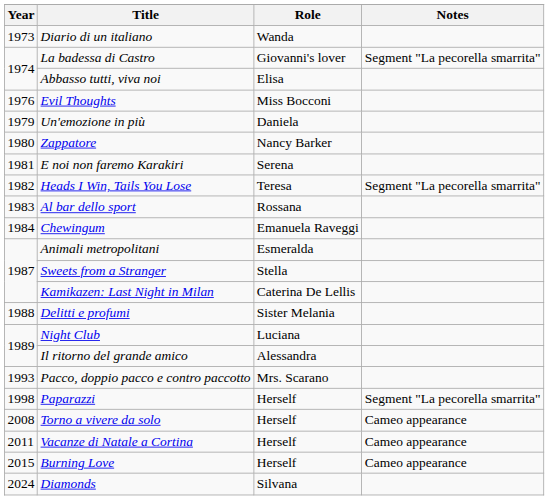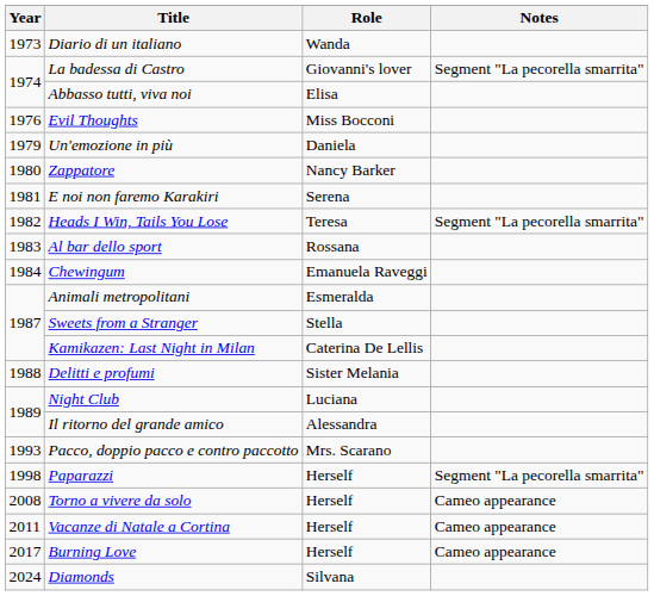Burning Love | Year: 2015 -> 2017
